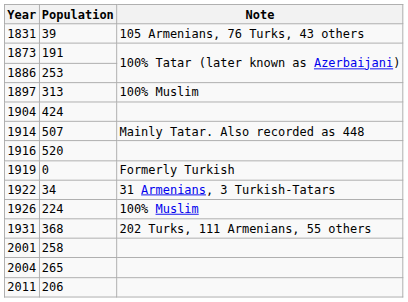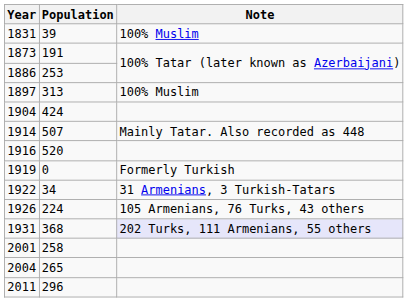1831 | Note: 105 Armenians, 76 Turks, 43 others -> 100% Muslim
1926 | Note: 100% Muslim -> 105 Armenians, 76 Turks, 43 others
1931 | Note: no background -> lavender background
2011 | Population: 206 -> 296
